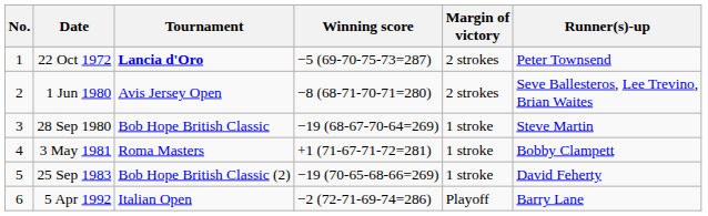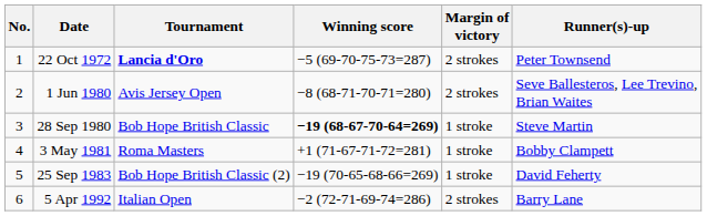28 Sep 1980 | Winning score: normal -> bold
5 Apr 1992 | Margin of victory: Playoff -> 2 strokes
